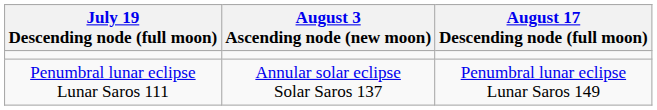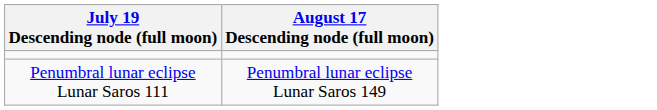- column: August 3 Ascending node (new moon) | Annular solar eclipse Solar Saros 137
